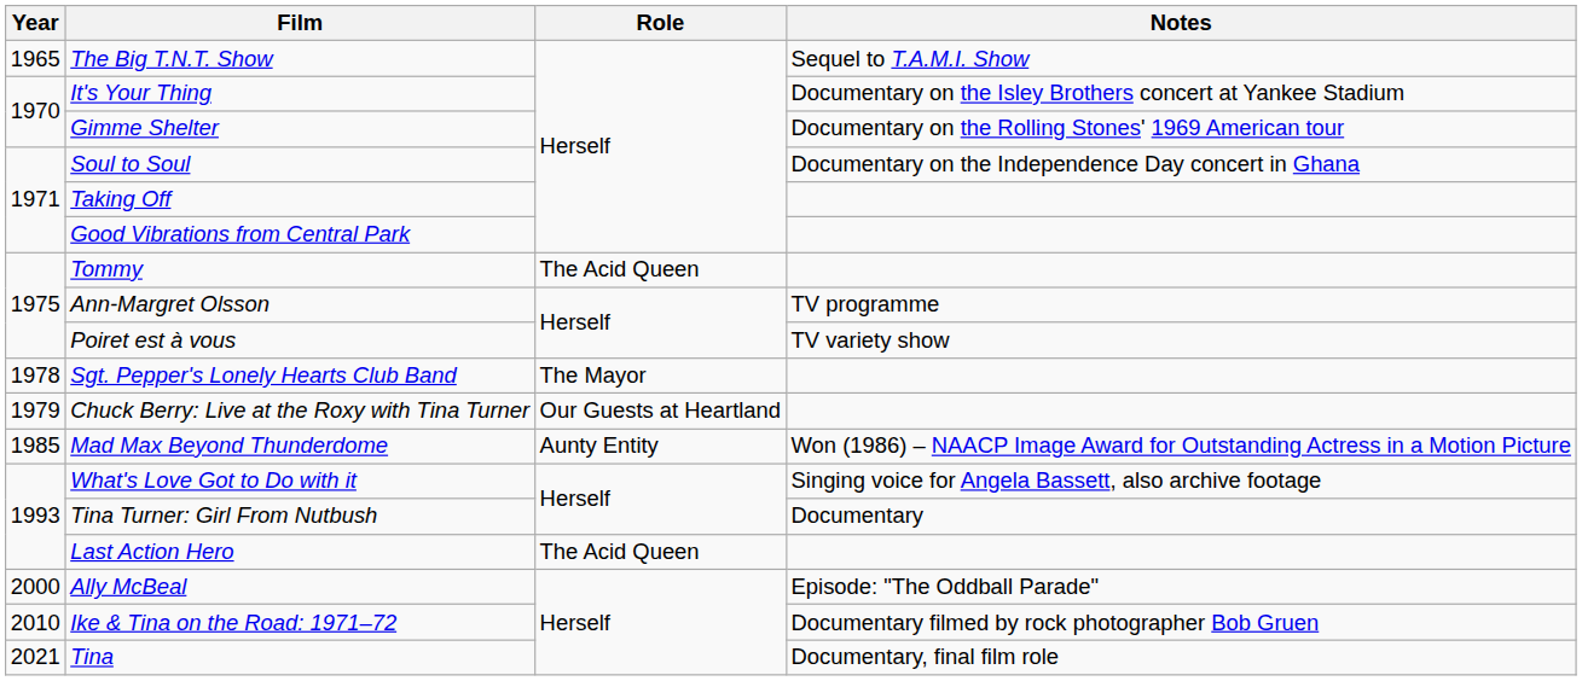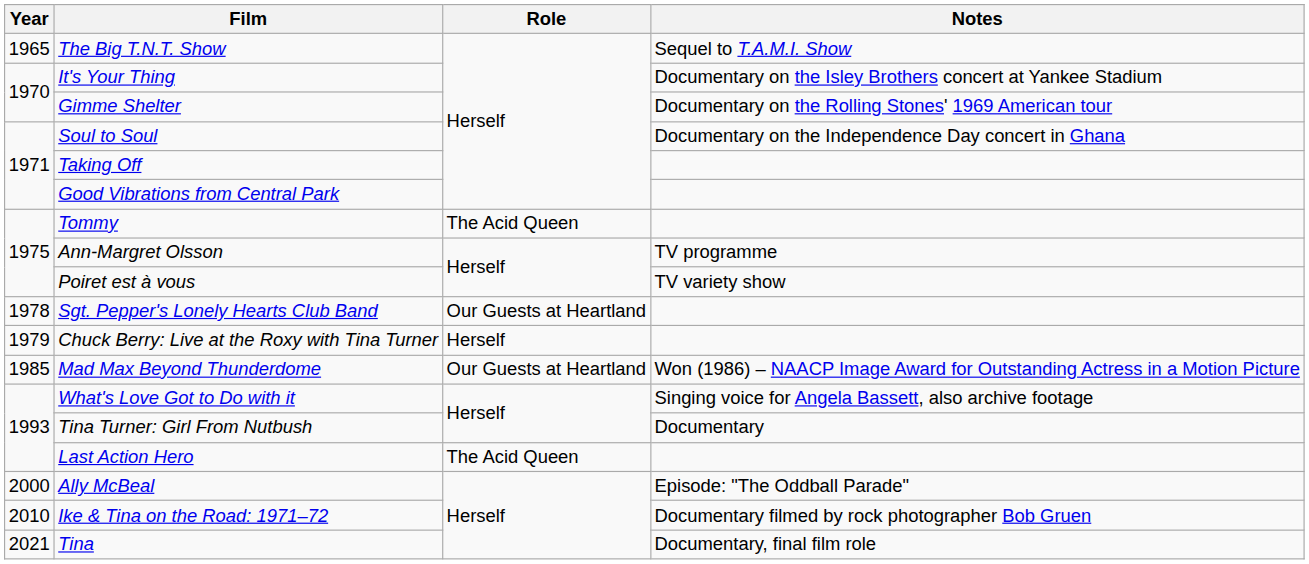Sgt. Pepper's Lonely Hearts Club Band | Role: The Mayor -> Our Guests at Heartland
Chuck Berry: Live at the Roxy with Tina Turner | Role: Our Guests at Heartland -> Herself
Mad Max Beyond Thunderdome | Role: Aunty Entity -> Our Guests at Heartland
